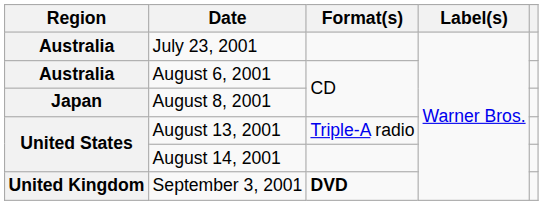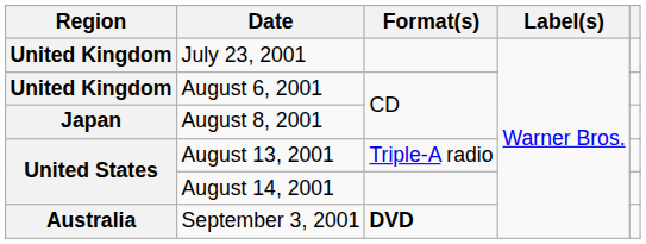July 23, 2001 | Region: Australia -> United Kingdom
August 6, 2001 | Region: Australia -> United Kingdom
September 3, 2001 | Region: United Kingdom -> Australia
